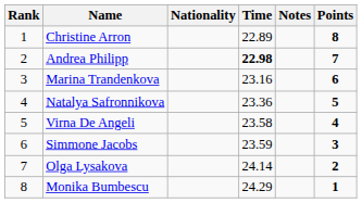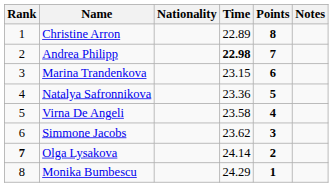columns swapped: Notes <-> Points
Marina Trandenkova | Time: 23.16 -> 23.15
Simmone Jacobs | Time: 23.59 -> 23.62
Olga Lysakova | Rank: normal -> bold
